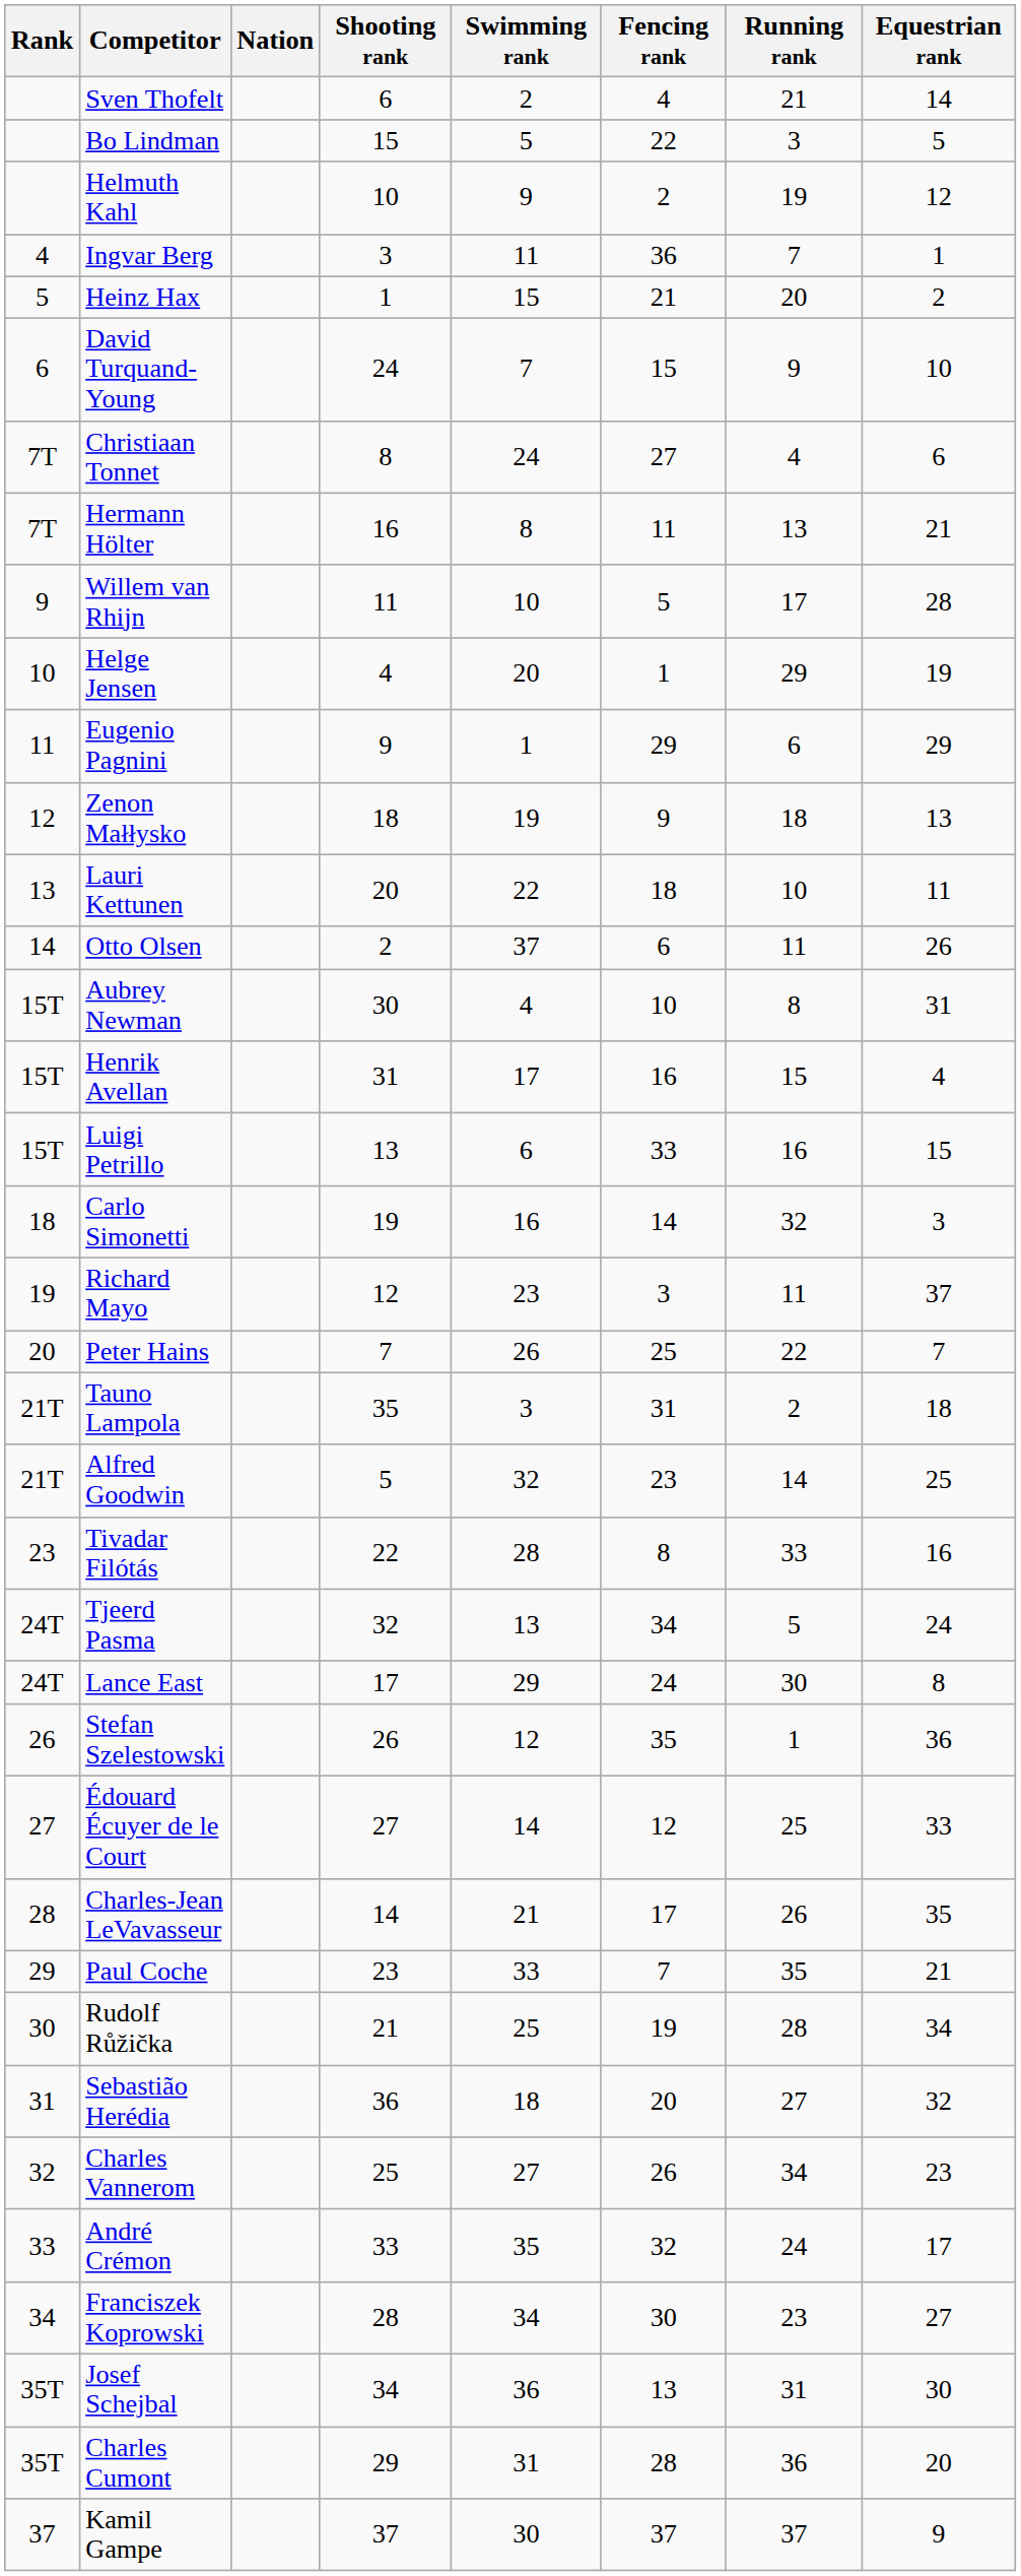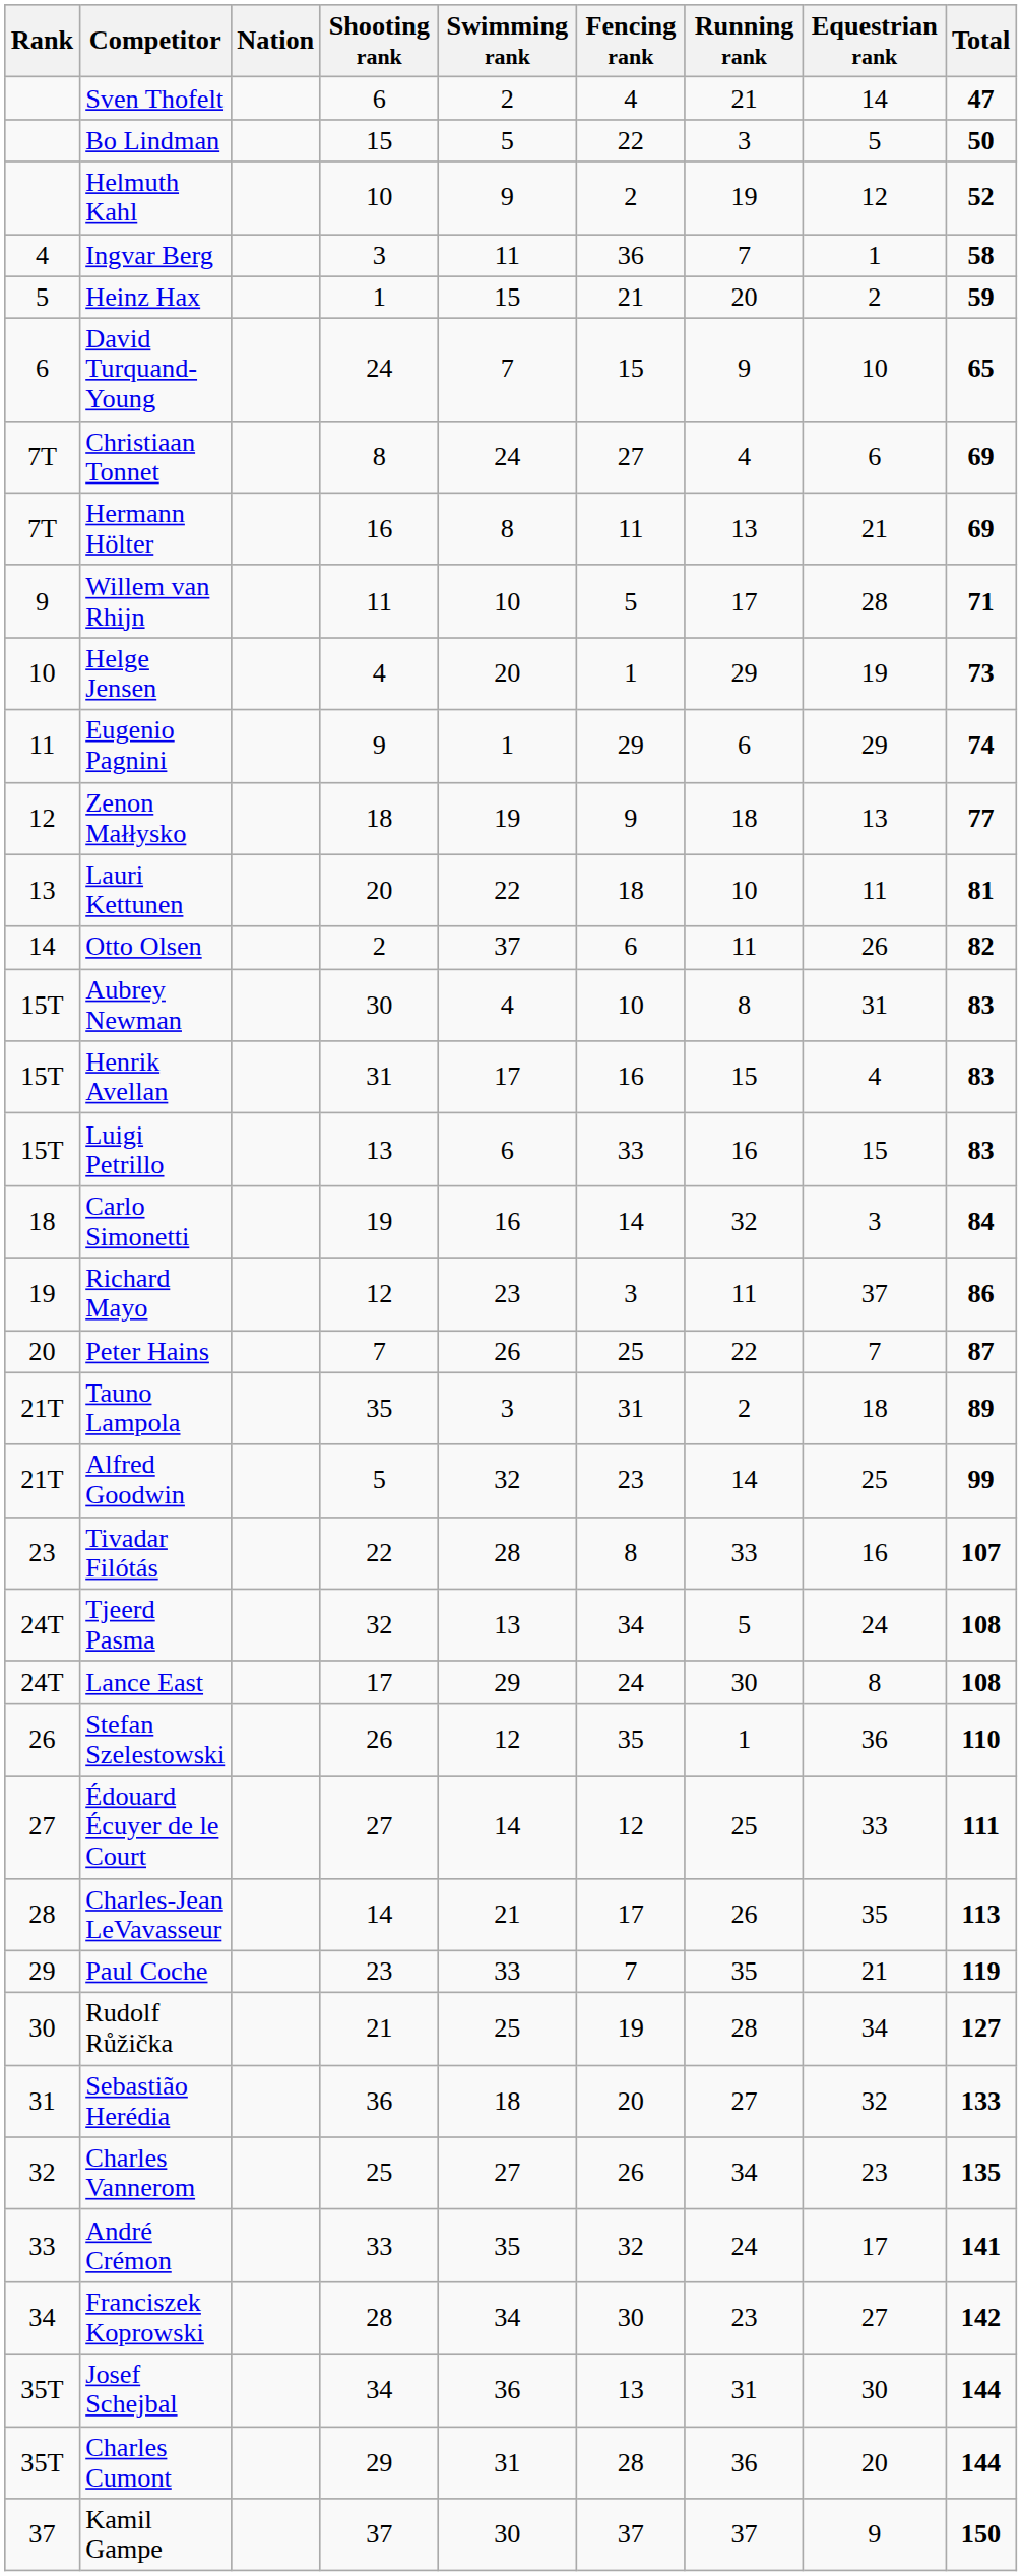+ column: Total | 47 | 50 | 52 | 58 | 59 | 65 | 69 | 69 | 71 | 73 | 74 | 77 | 81 | 82 | 83 | 83 | 83 | 84 | 86 | 87 | 89 | 99 | 107 | 108 | 108 | 110 | 111 | 113 | 119 | 127 | 133 | 135 | 141 | 142 | 144 | 144 | 150
